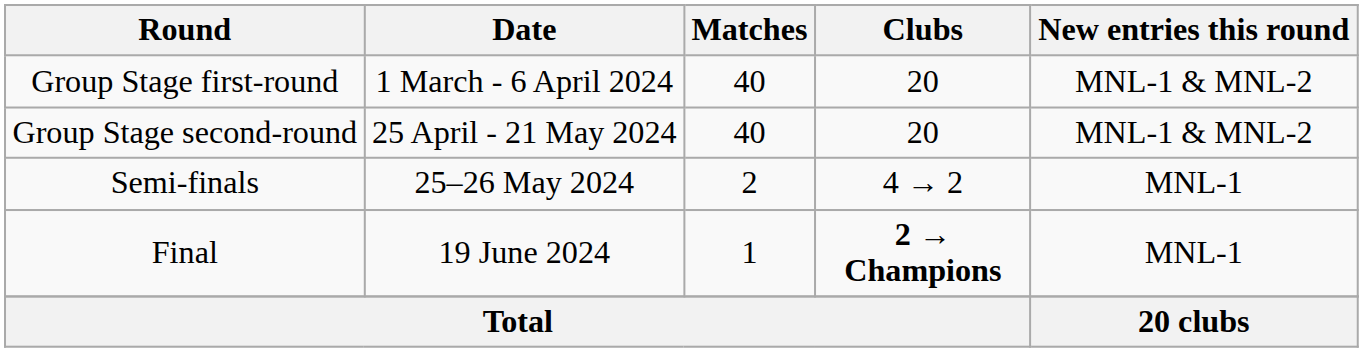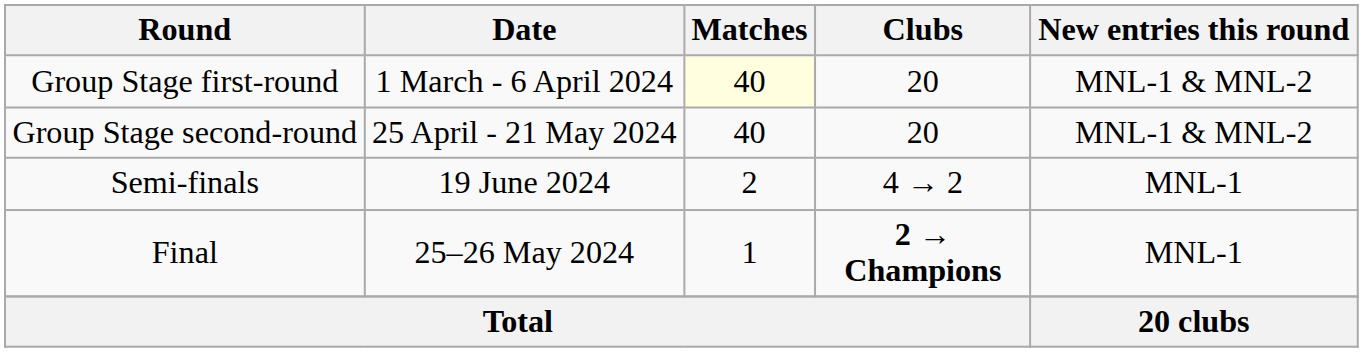Group Stage first-round | Matches: no background -> lightyellow background
Semi-finals | Date: 25–26 May 2024 -> 19 June 2024
Final | Date: 19 June 2024 -> 25–26 May 2024
